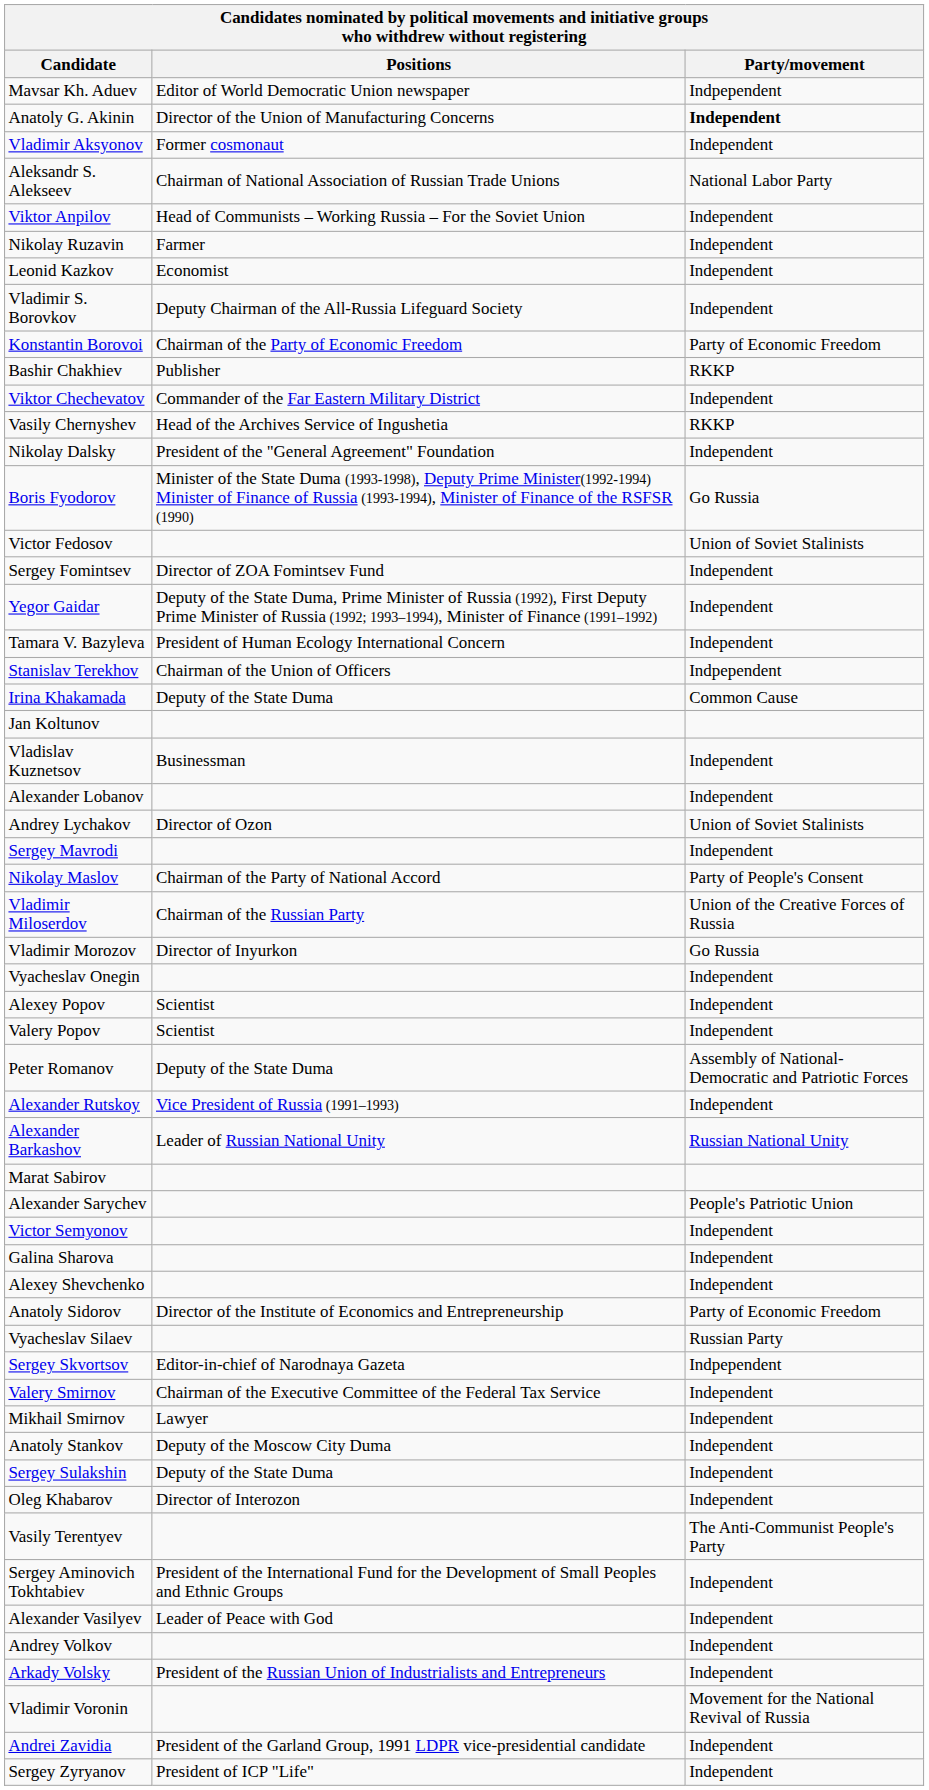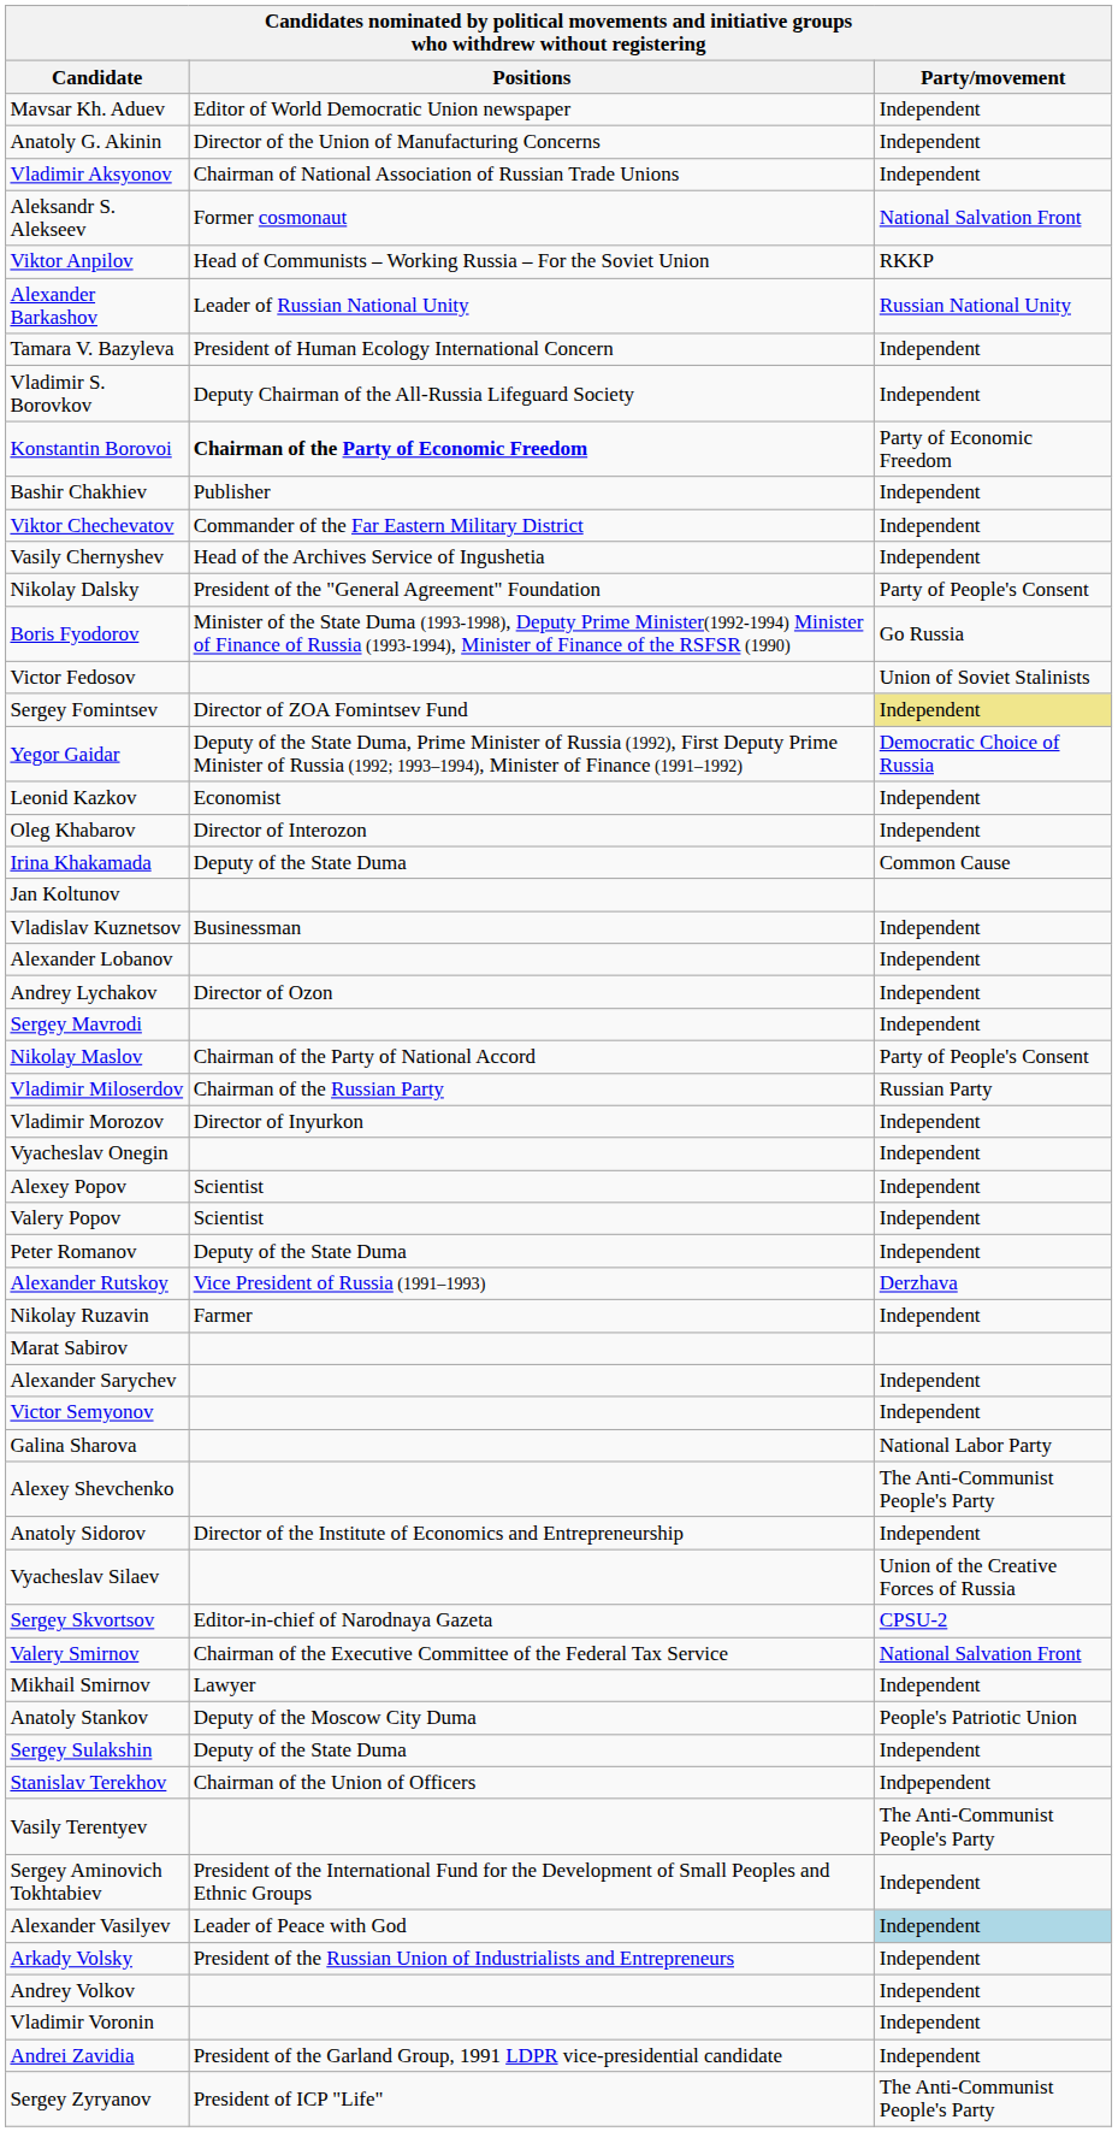Mavsar Kh. Aduev | Party/movement: Indpependent -> Independent
Anatoly G. Akinin | Party/movement: bold -> normal
Vladimir Aksyonov | Positions: Former cosmonaut -> Chairman of National Association of Russian Trade Unions
Aleksandr S. Alekseev | Positions: Chairman of National Association of Russian Trade Unions -> Former cosmonaut
Aleksandr S. Alekseev | Party/movement: National Labor Party -> National Salvation Front
Viktor Anpilov | Party/movement: Independent -> RKKP
rows swapped: Alexander Barkashov <-> Nikolay Ruzavin
rows swapped: Tamara V. Bazyleva <-> Leonid Kazkov
Konstantin Borovoi | Positions: normal -> bold
Bashir Chakhiev | Party/movement: RKKP -> Independent
Vasily Chernyshev | Party/movement: RKKP -> Independent
Nikolay Dalsky | Party/movement: Independent -> Party of People's Consent
Sergey Fomintsev | Party/movement: no background -> khaki background
Yegor Gaidar | Party/movement: Independent -> Democratic Choice of Russia
rows swapped: Oleg Khabarov <-> Stanislav Terekhov
Andrey Lychakov | Party/movement: Union of Soviet Stalinists -> Independent
Vladimir Miloserdov | Party/movement: Union of the Creative Forces of Russia -> Russian Party
Vladimir Morozov | Party/movement: Go Russia -> Independent
Peter Romanov | Party/movement: Assembly of National-Democratic and Patriotic Forces -> Independent
Alexander Rutskoy | Party/movement: Independent -> Derzhava
Alexander Sarychev | Party/movement: People's Patriotic Union -> Independent
Galina Sharova | Party/movement: Independent -> National Labor Party
Alexey Shevchenko | Party/movement: Independent -> The Anti-Communist People's Party
Anatoly Sidorov | Party/movement: Party of Economic Freedom -> Independent
Vyacheslav Silaev | Party/movement: Russian Party -> Union of the Creative Forces of Russia
Sergey Skvortsov | Party/movement: Indpependent -> CPSU-2
Valery Smirnov | Party/movement: Independent -> National Salvation Front
Anatoly Stankov | Party/movement: Independent -> People's Patriotic Union
Alexander Vasilyev | Party/movement: no background -> lightblue background
rows swapped: Andrey Volkov <-> Arkady Volsky
Vladimir Voronin | Party/movement: Movement for the National Revival of Russia -> Independent
Sergey Zyryanov | Party/movement: Independent -> The Anti-Communist People's Party
